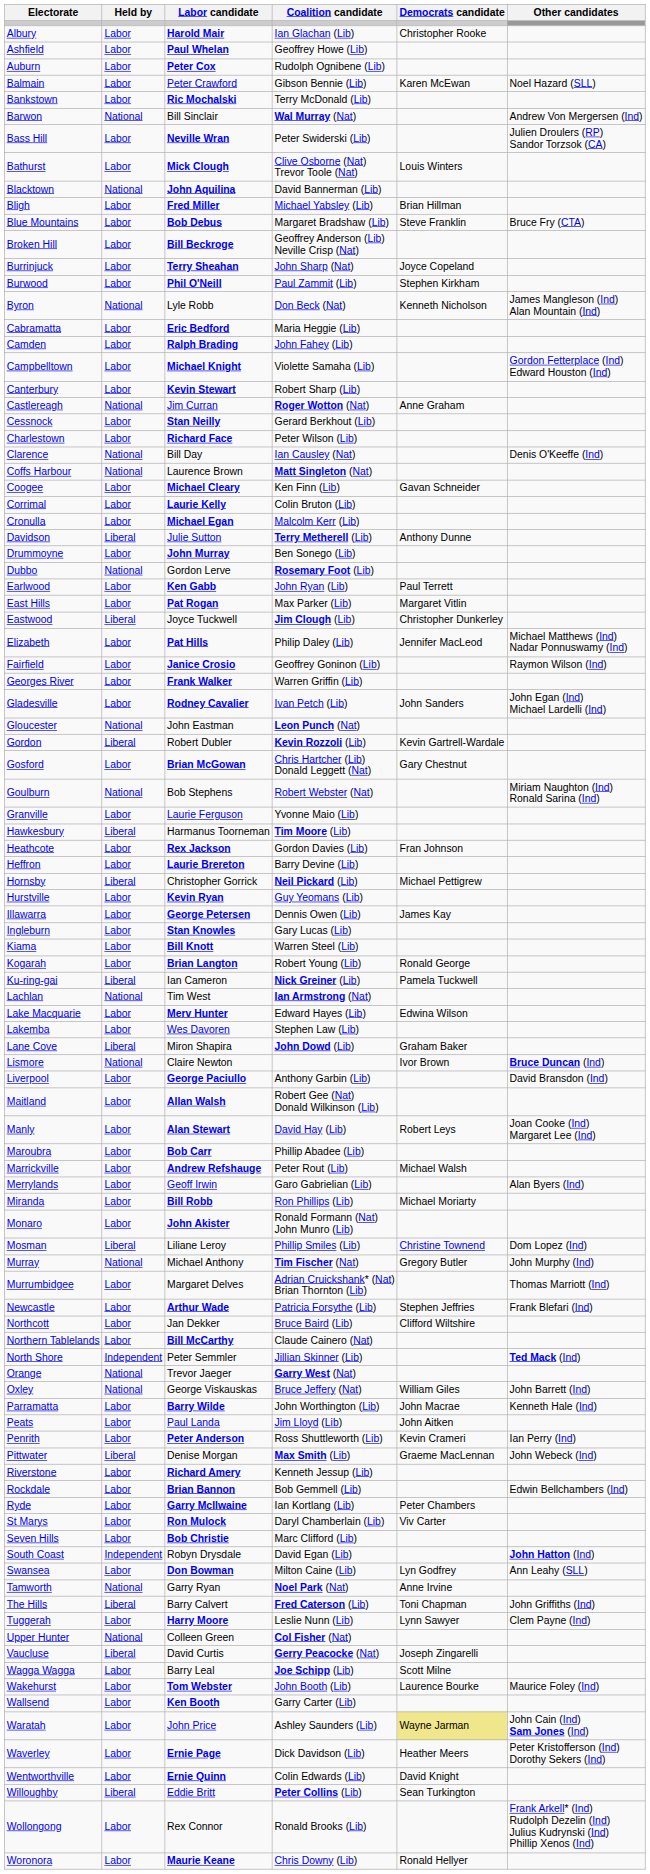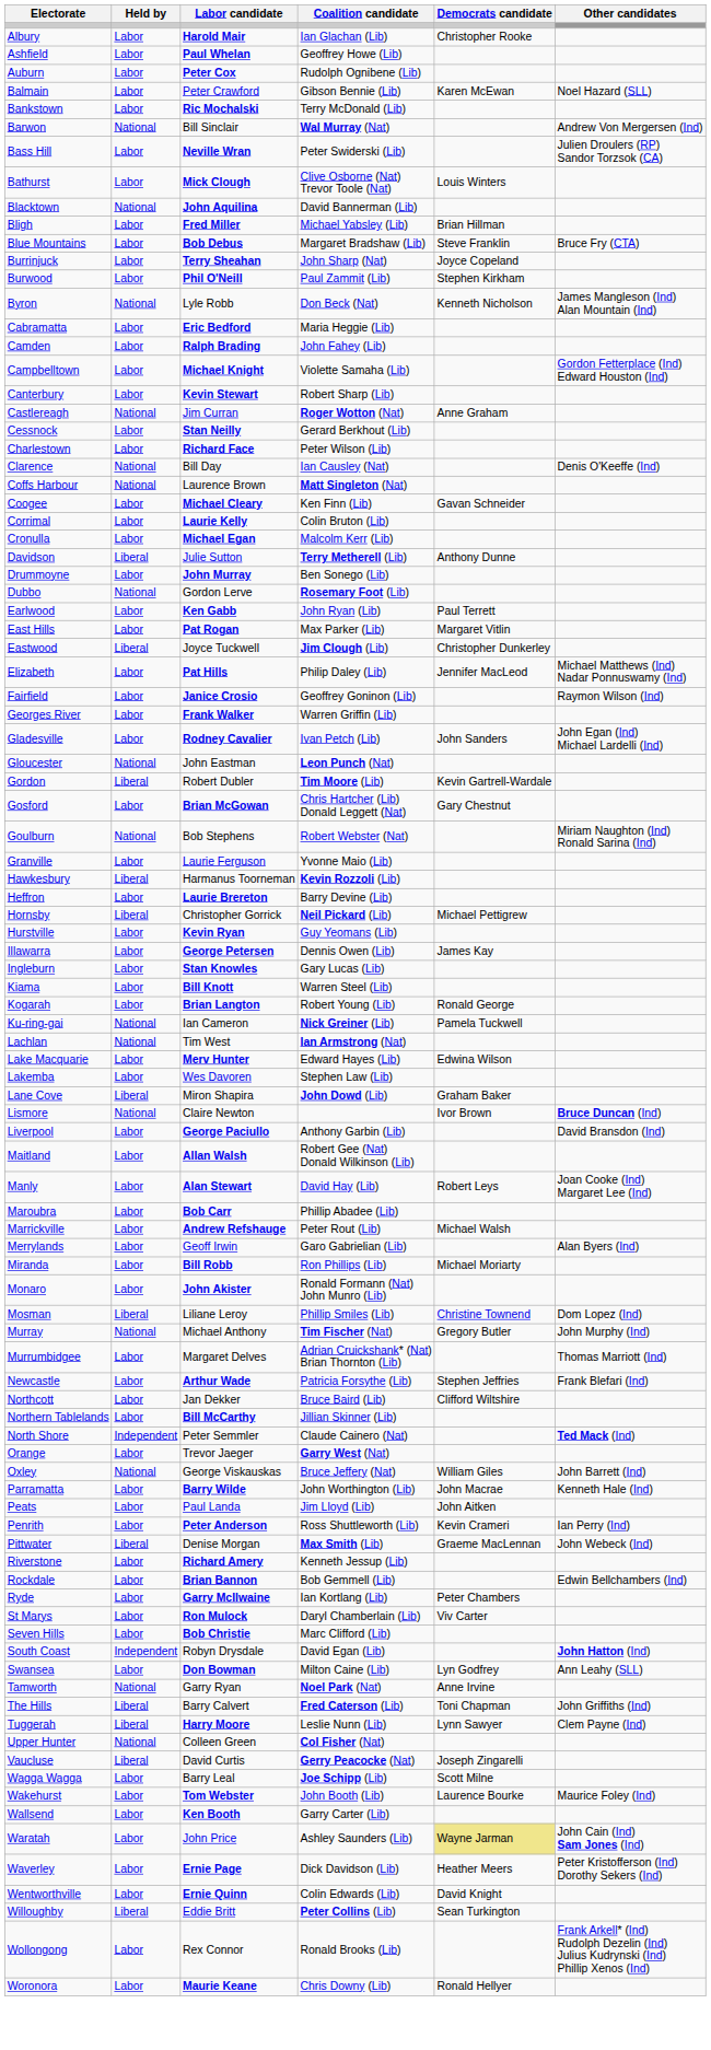- row: Broken Hill | Labor | Bill Beckroge | Geoffrey Anderson (Lib) Neville Crisp (Nat)
Gordon | Coalition candidate: Kevin Rozzoli (Lib) -> Tim Moore (Lib)
Hawkesbury | Coalition candidate: Tim Moore (Lib) -> Kevin Rozzoli (Lib)
- row: Heathcote | Labor | Rex Jackson | Gordon Davies (Lib) | Fran Johnson
Ku-ring-gai | Held by: Liberal -> National
Northern Tablelands | Coalition candidate: Claude Cainero (Nat) -> Jillian Skinner (Lib)
North Shore | Coalition candidate: Jillian Skinner (Lib) -> Claude Cainero (Nat)
Orange | Held by: National -> Labor
Tuggerah | Held by: Labor -> Liberal
